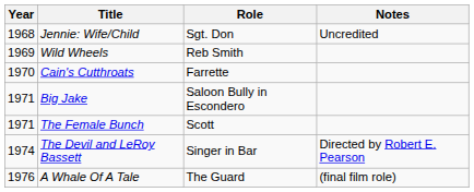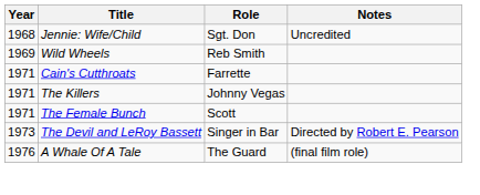Cain's Cutthroats | Year: 1970 -> 1971
+ row: 1971 | The Killers | Johnny Vegas
- row: 1971 | Big Jake | Saloon Bully in Escondero
The Devil and LeRoy Bassett | Year: 1974 -> 1973
